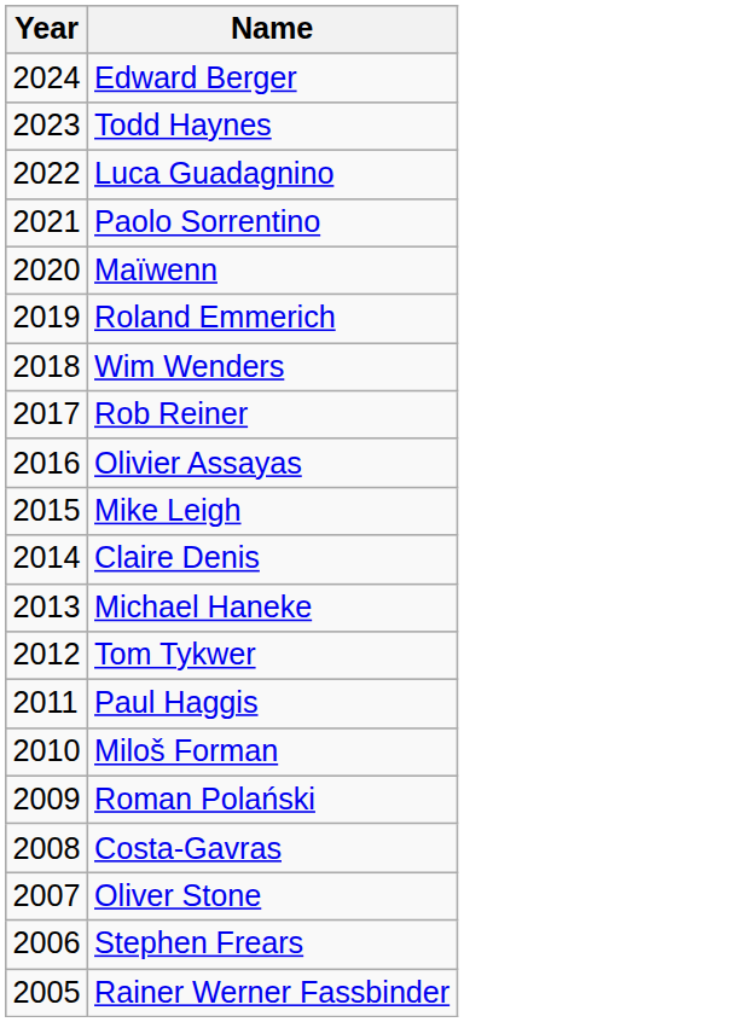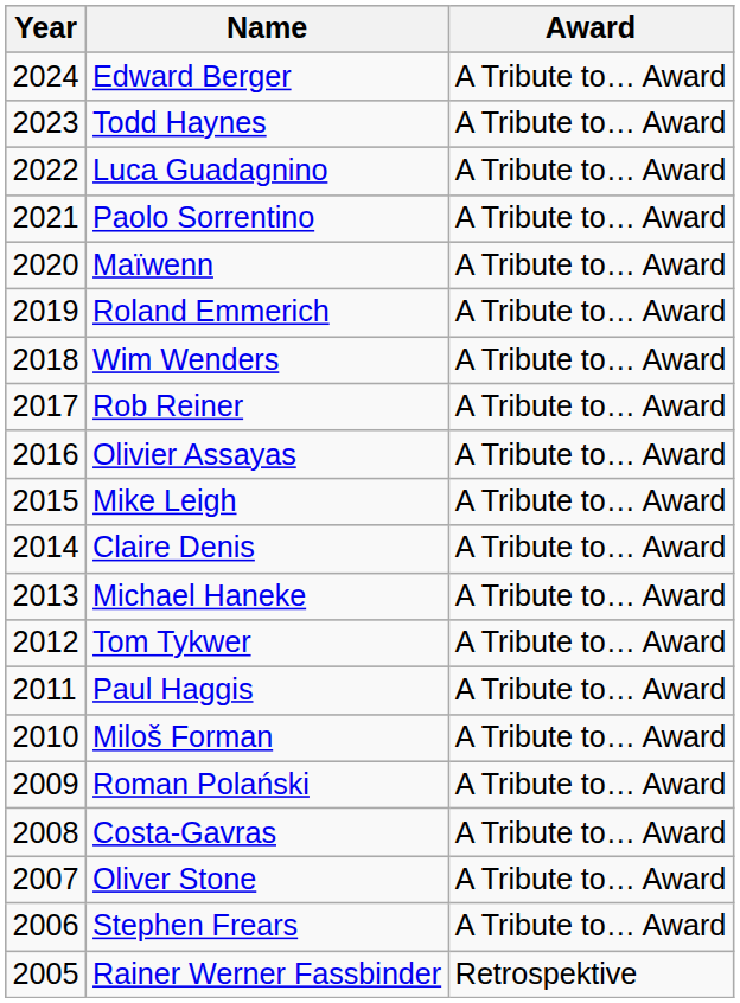+ column: Award | A Tribute to… Award | A Tribute to… Award | A Tribute to… Award | A Tribute to… Award | A Tribute to… Award | A Tribute to… Award | A Tribute to… Award | A Tribute to… Award | A Tribute to… Award | A Tribute to… Award | A Tribute to… Award | A Tribute to… Award | A Tribute to… Award | A Tribute to… Award | A Tribute to… Award | A Tribute to… Award | A Tribute to… Award | A Tribute to… Award | A Tribute to… Award | Retrospektive
